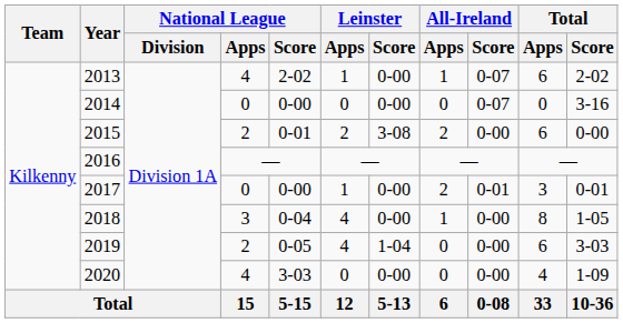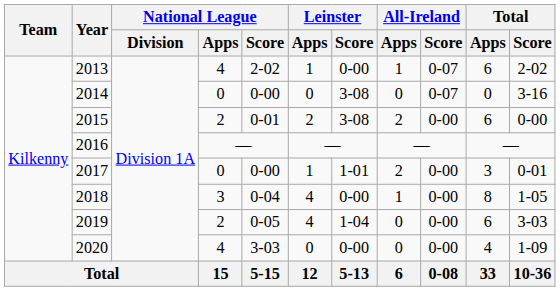2014 | Leinster / Score: 0-00 -> 3-08
2017 | Leinster / Score: 0-00 -> 1-01
2017 | All-Ireland / Score: 0-01 -> 0-00
